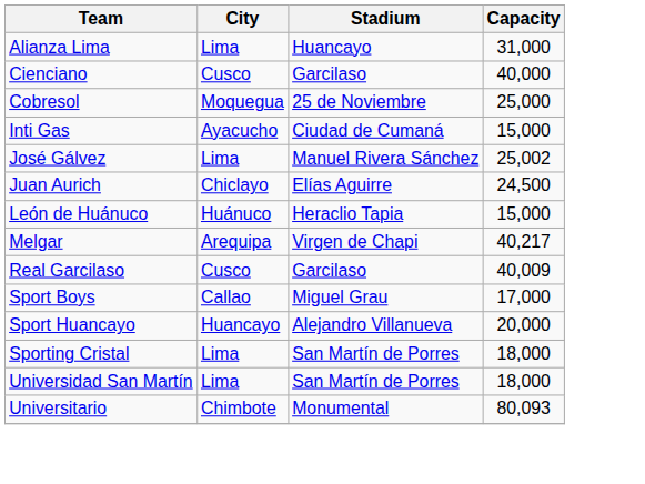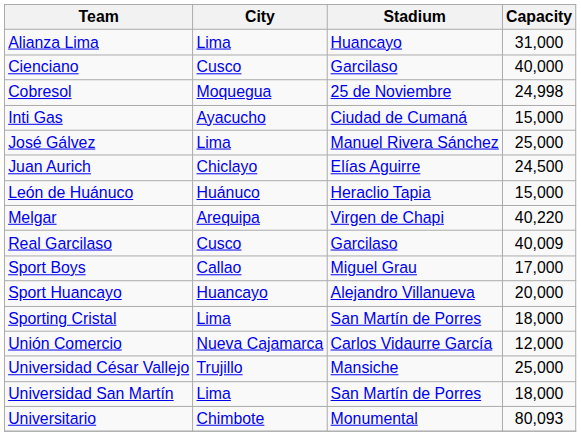Cobresol | Capacity: 25,000 -> 24,998
José Gálvez | Capacity: 25,002 -> 25,000
Melgar | Capacity: 40,217 -> 40,220
+ row: Unión Comercio | Nueva Cajamarca | Carlos Vidaurre García | 12,000
+ row: Universidad César Vallejo | Trujillo | Mansiche | 25,000
